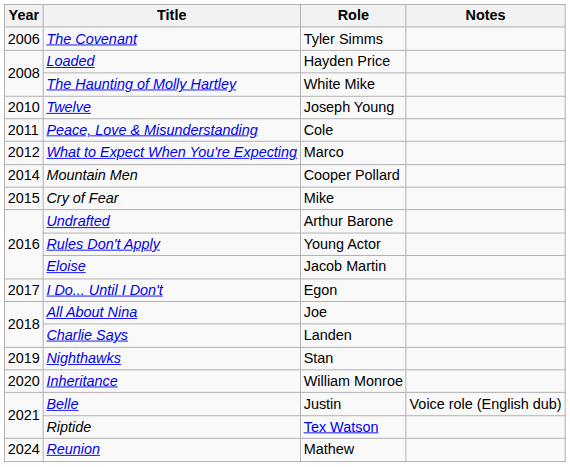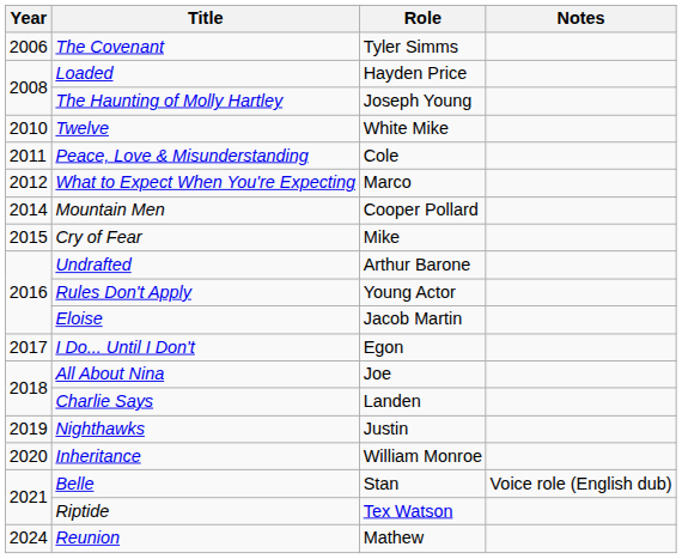The Haunting of Molly Hartley | Role: White Mike -> Joseph Young
Twelve | Role: Joseph Young -> White Mike
Nighthawks | Role: Stan -> Justin
Belle | Role: Justin -> Stan
